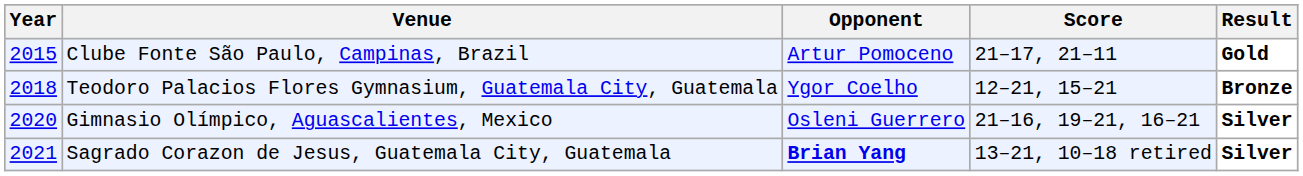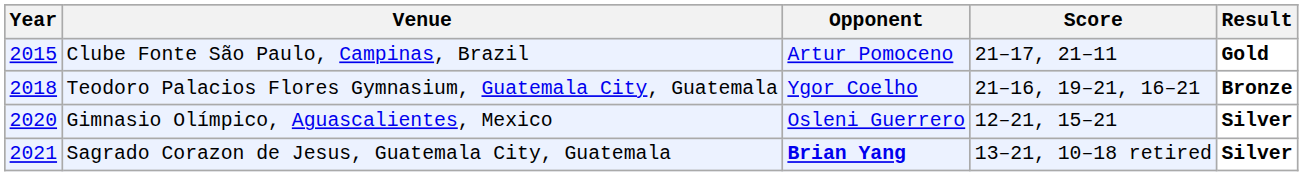Teodoro Palacios Flores Gymnasium, Guatemala City, Guatemala | Score: 12–21, 15–21 -> 21–16, 19–21, 16–21
Gimnasio Olímpico, Aguascalientes, Mexico | Score: 21–16, 19–21, 16–21 -> 12–21, 15–21
